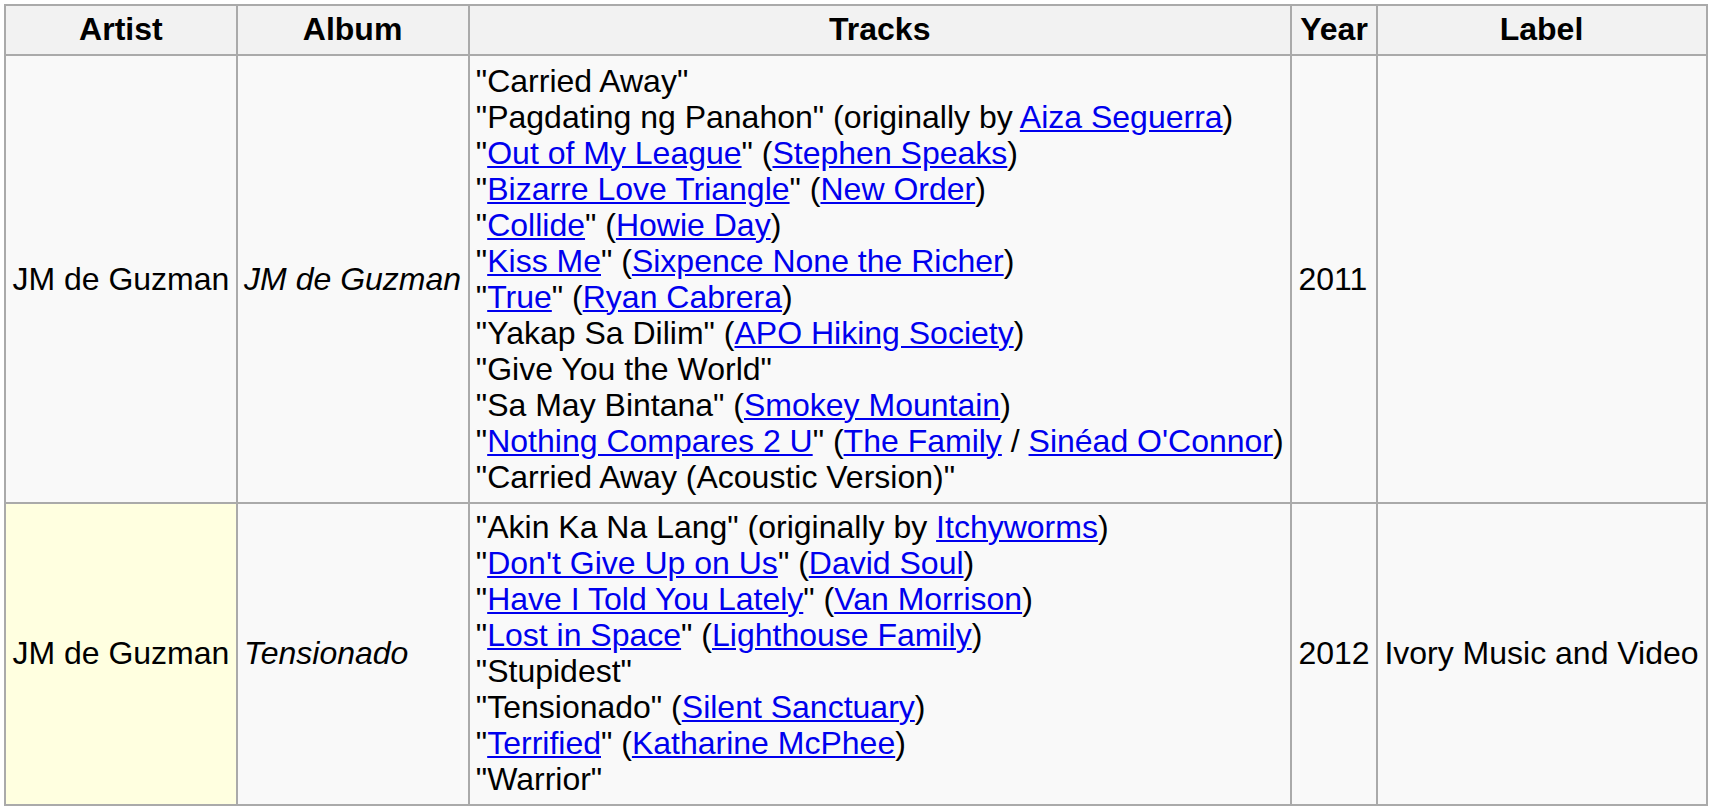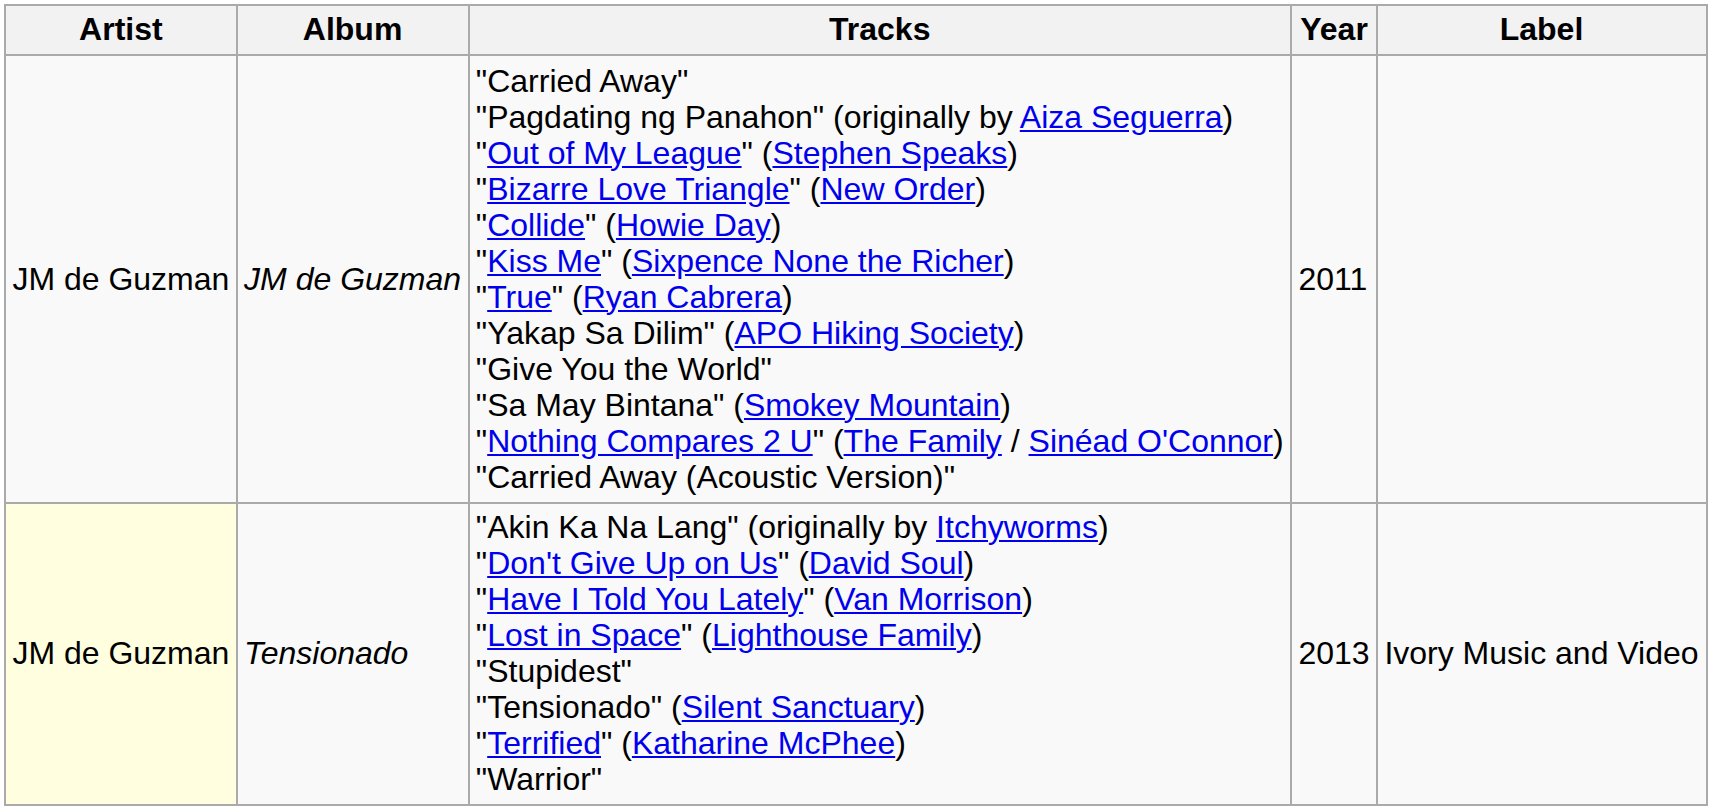Tensionado | Year: 2012 -> 2013
